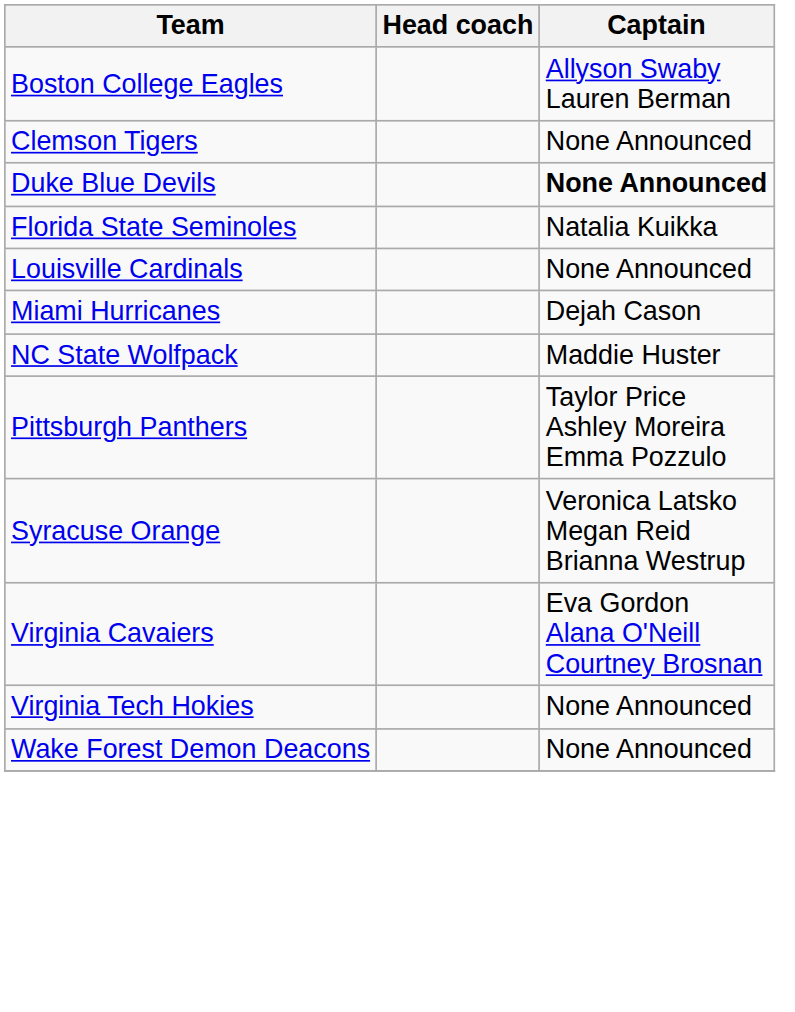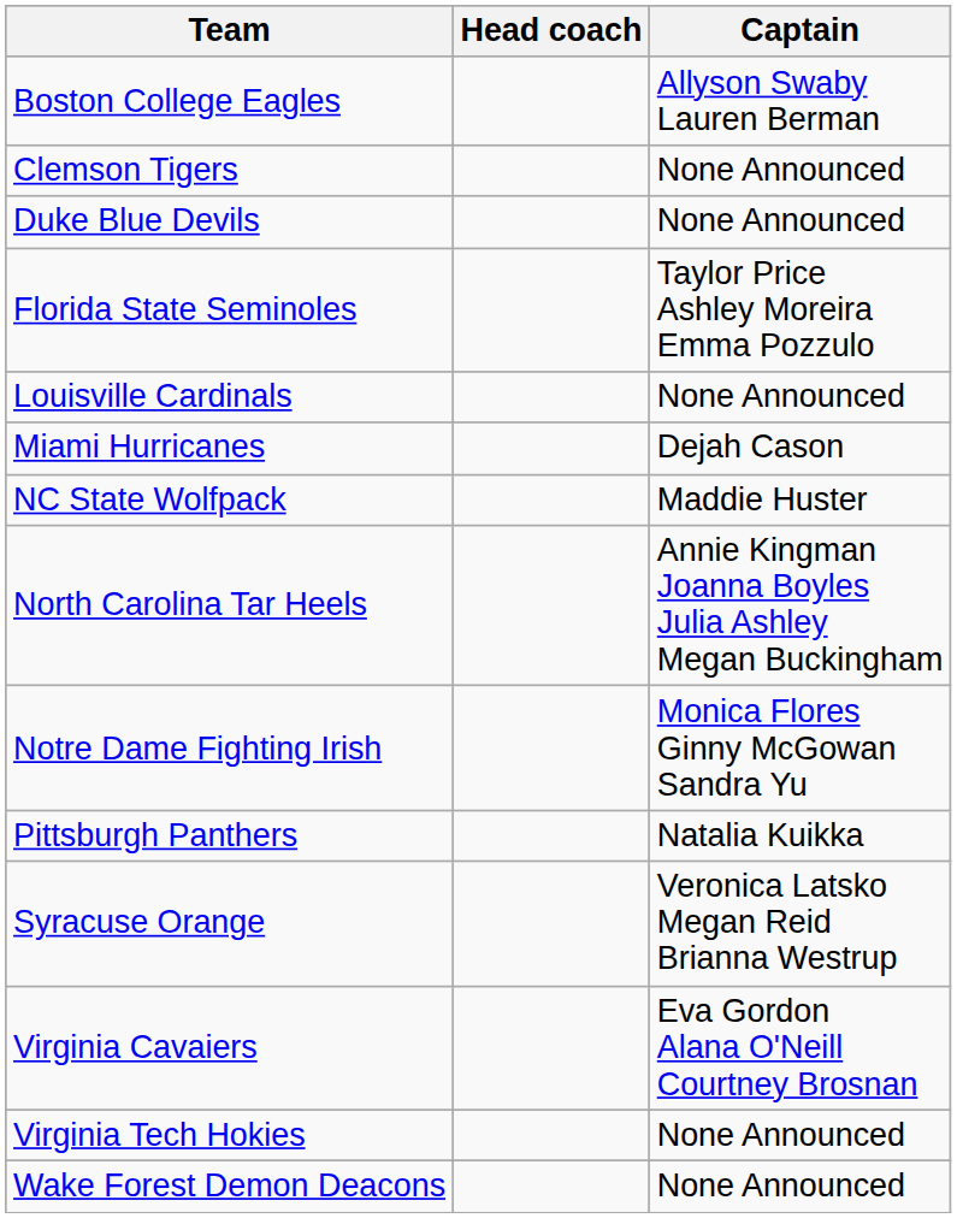Duke Blue Devils | Captain: bold -> normal
Florida State Seminoles | Captain: Natalia Kuikka -> Taylor Price Ashley Moreira Emma Pozzulo
+ row: North Carolina Tar Heels | Annie Kingman Joanna Boyles Julia Ashley Megan Buckingham
+ row: Notre Dame Fighting Irish | Monica Flores Ginny McGowan Sandra Yu
Pittsburgh Panthers | Captain: Taylor Price Ashley Moreira Emma Pozzulo -> Natalia Kuikka
